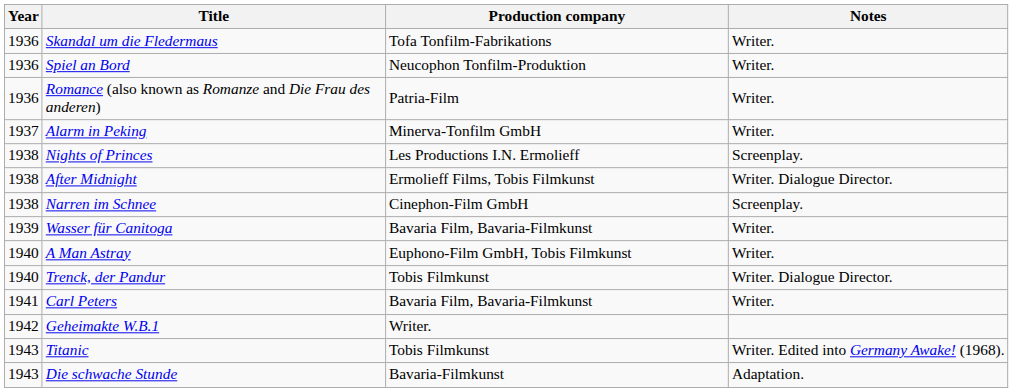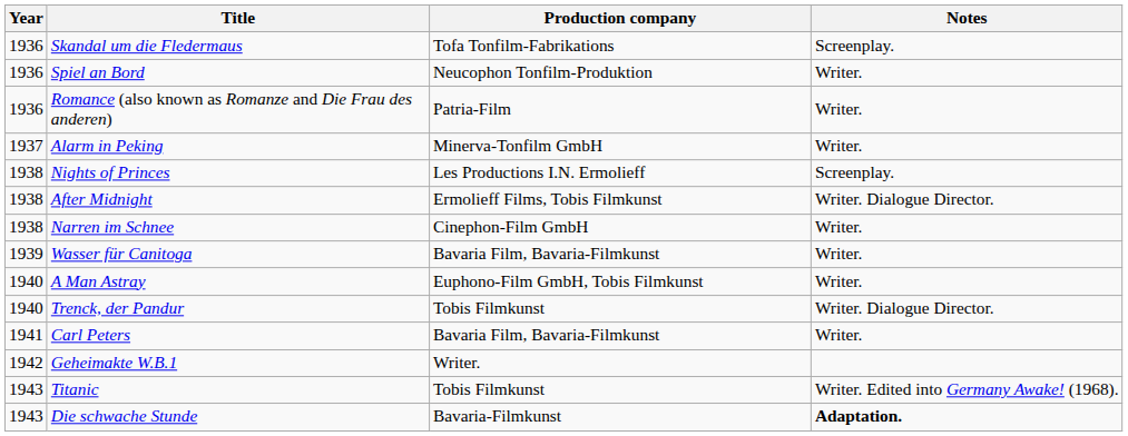Skandal um die Fledermaus | Notes: Writer. -> Screenplay.
Narren im Schnee | Notes: Screenplay. -> Writer.
Die schwache Stunde | Notes: normal -> bold
